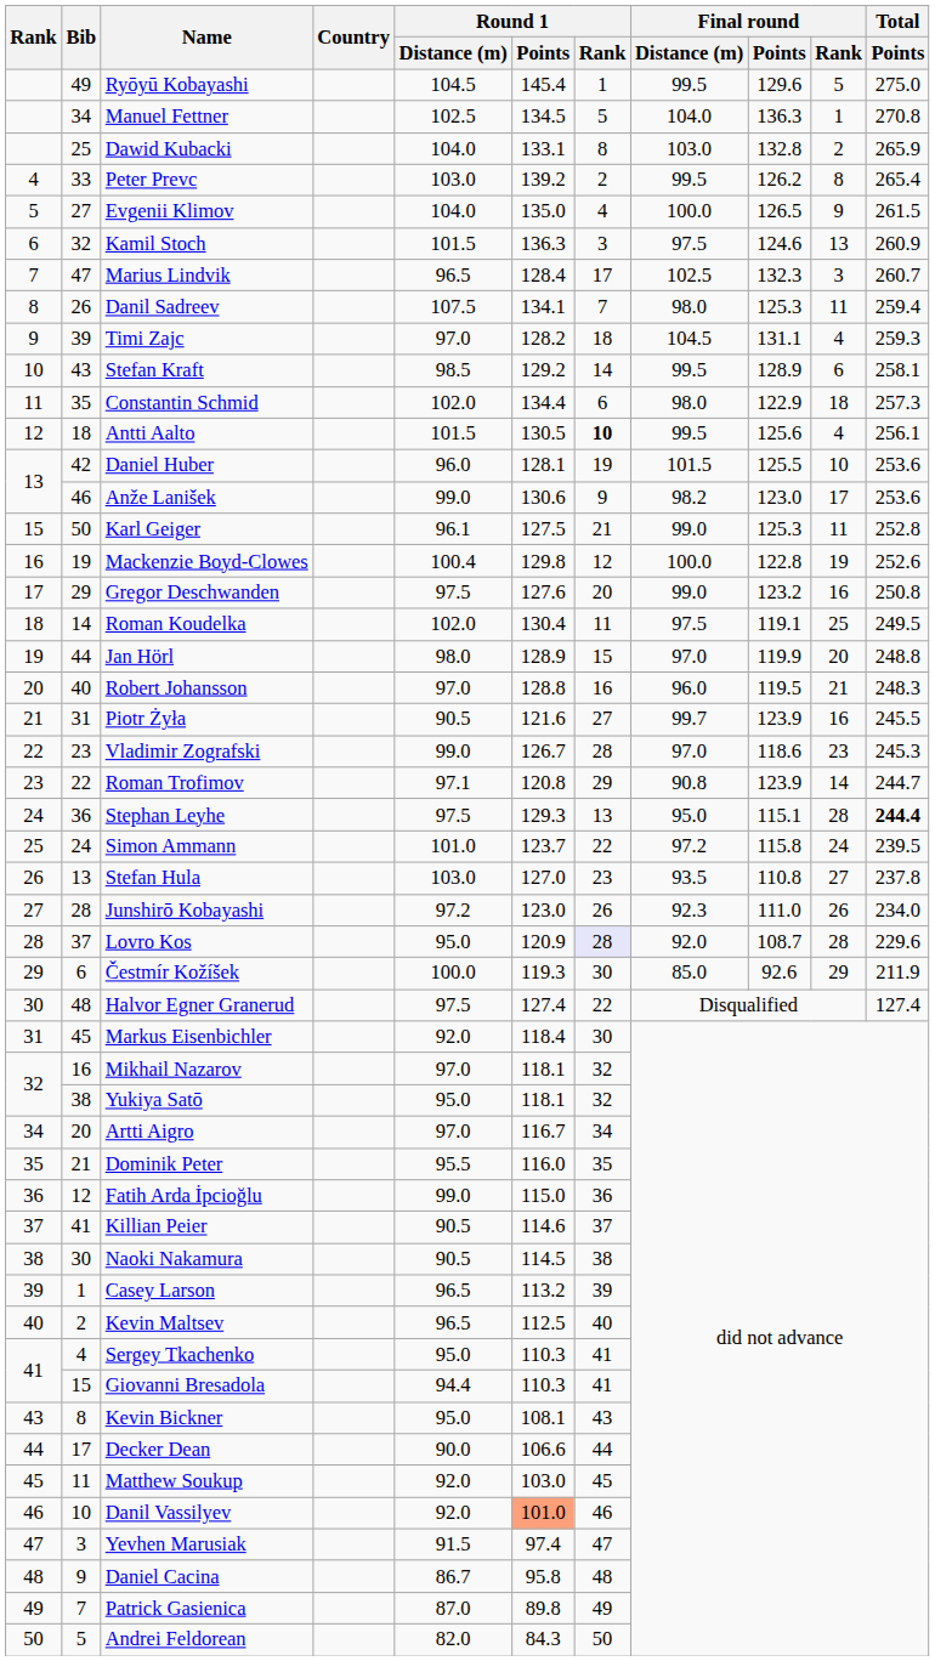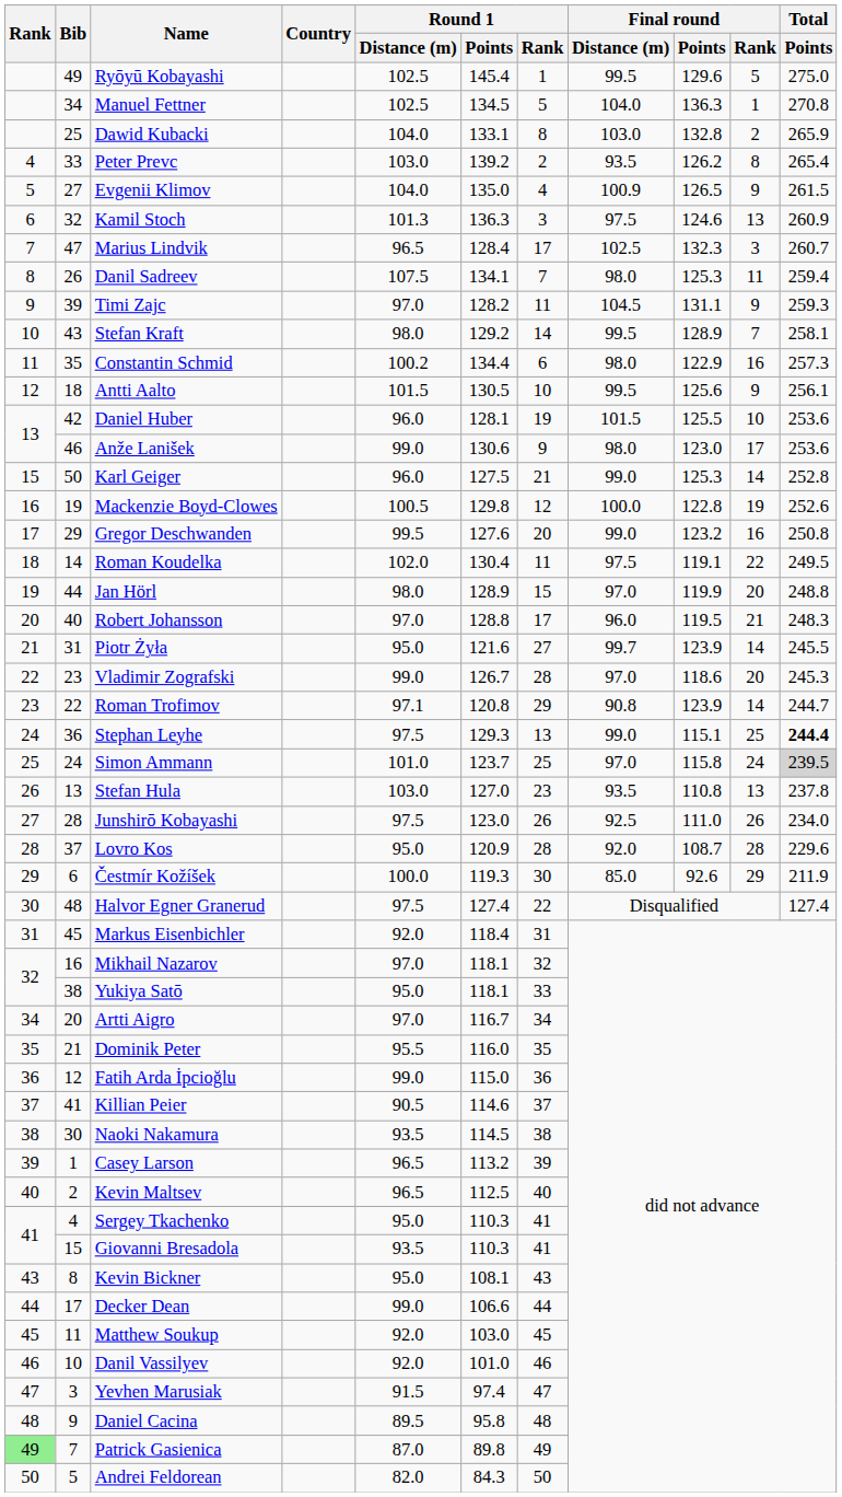Ryōyū Kobayashi | Round 1 / Distance (m): 104.5 -> 102.5
Peter Prevc | Final round / Distance (m): 99.5 -> 93.5
Evgenii Klimov | Final round / Distance (m): 100.0 -> 100.9
Kamil Stoch | Round 1 / Distance (m): 101.5 -> 101.3
Timi Zajc | Round 1 / Rank: 18 -> 11
Timi Zajc | Final round / Rank: 4 -> 9
Stefan Kraft | Round 1 / Distance (m): 98.5 -> 98.0
Stefan Kraft | Final round / Rank: 6 -> 7
Constantin Schmid | Round 1 / Distance (m): 102.0 -> 100.2
Constantin Schmid | Final round / Rank: 18 -> 16
Antti Aalto | Round 1 / Rank: bold -> normal
Antti Aalto | Final round / Rank: 4 -> 9
Anže Lanišek | Final round / Distance (m): 98.2 -> 98.0
Karl Geiger | Round 1 / Distance (m): 96.1 -> 96.0
Karl Geiger | Final round / Rank: 11 -> 14
Mackenzie Boyd-Clowes | Round 1 / Distance (m): 100.4 -> 100.5
Gregor Deschwanden | Round 1 / Distance (m): 97.5 -> 99.5
Roman Koudelka | Final round / Rank: 25 -> 22
Robert Johansson | Round 1 / Rank: 16 -> 17
Piotr Żyła | Round 1 / Distance (m): 90.5 -> 95.0
Piotr Żyła | Final round / Rank: 16 -> 14
Vladimir Zografski | Final round / Rank: 23 -> 20
Stephan Leyhe | Final round / Distance (m): 95.0 -> 99.0
Stephan Leyhe | Final round / Rank: 28 -> 25
Simon Ammann | Round 1 / Rank: 22 -> 25
Simon Ammann | Final round / Distance (m): 97.2 -> 97.0
Simon Ammann | Total / Points: no background -> lightgrey background
Stefan Hula | Final round / Rank: 27 -> 13
Junshirō Kobayashi | Round 1 / Distance (m): 97.2 -> 97.5
Junshirō Kobayashi | Final round / Distance (m): 92.3 -> 92.5
Lovro Kos | Round 1 / Rank: lavender background -> no background
Markus Eisenbichler | Round 1 / Rank: 30 -> 31
Yukiya Satō | Round 1 / Rank: 32 -> 33
Naoki Nakamura | Round 1 / Distance (m): 90.5 -> 93.5
Giovanni Bresadola | Round 1 / Distance (m): 94.4 -> 93.5
Decker Dean | Round 1 / Distance (m): 90.0 -> 99.0
Danil Vassilyev | Round 1 / Points: lightsalmon background -> no background
Daniel Cacina | Round 1 / Distance (m): 86.7 -> 89.5
Patrick Gasienica | Rank: no background -> lightgreen background
